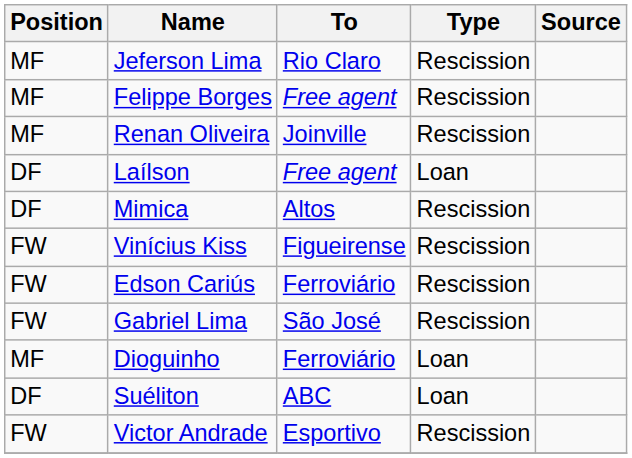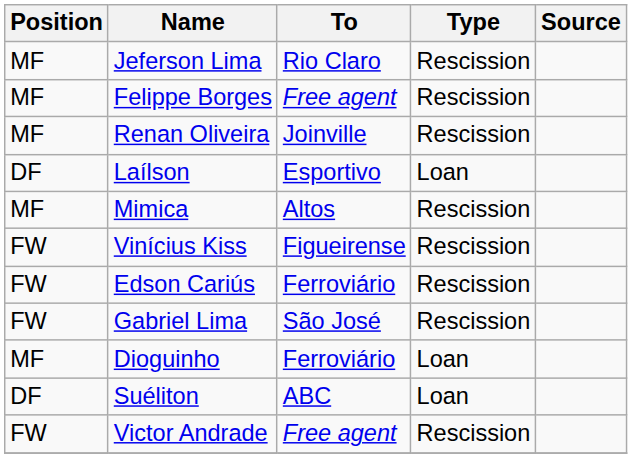Laílson | To: Free agent -> Esportivo
Mimica | Position: DF -> MF
Victor Andrade | To: Esportivo -> Free agent
